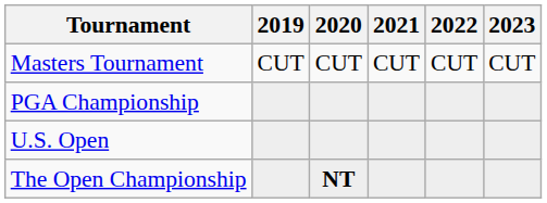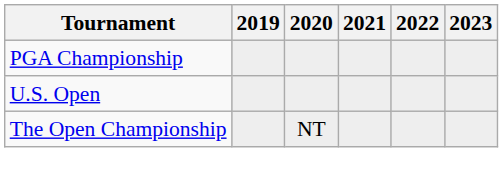- row: Masters Tournament | CUT | CUT | CUT | CUT | CUT
The Open Championship | 2020: bold -> normal
